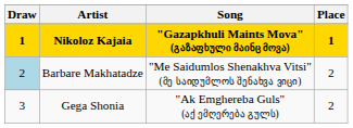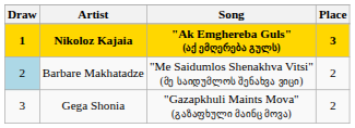Nikoloz Kajaia | Song: "Gazapkhuli Maints Mova" (გაზაფხული მაინც მოვა) -> "Ak Emghereba Guls" (აქ ემღერება გულს)
Nikoloz Kajaia | Place: 1 -> 3
Gega Shonia | Song: "Ak Emghereba Guls" (აქ ემღერება გულს) -> "Gazapkhuli Maints Mova" (გაზაფხული მაინც მოვა)
